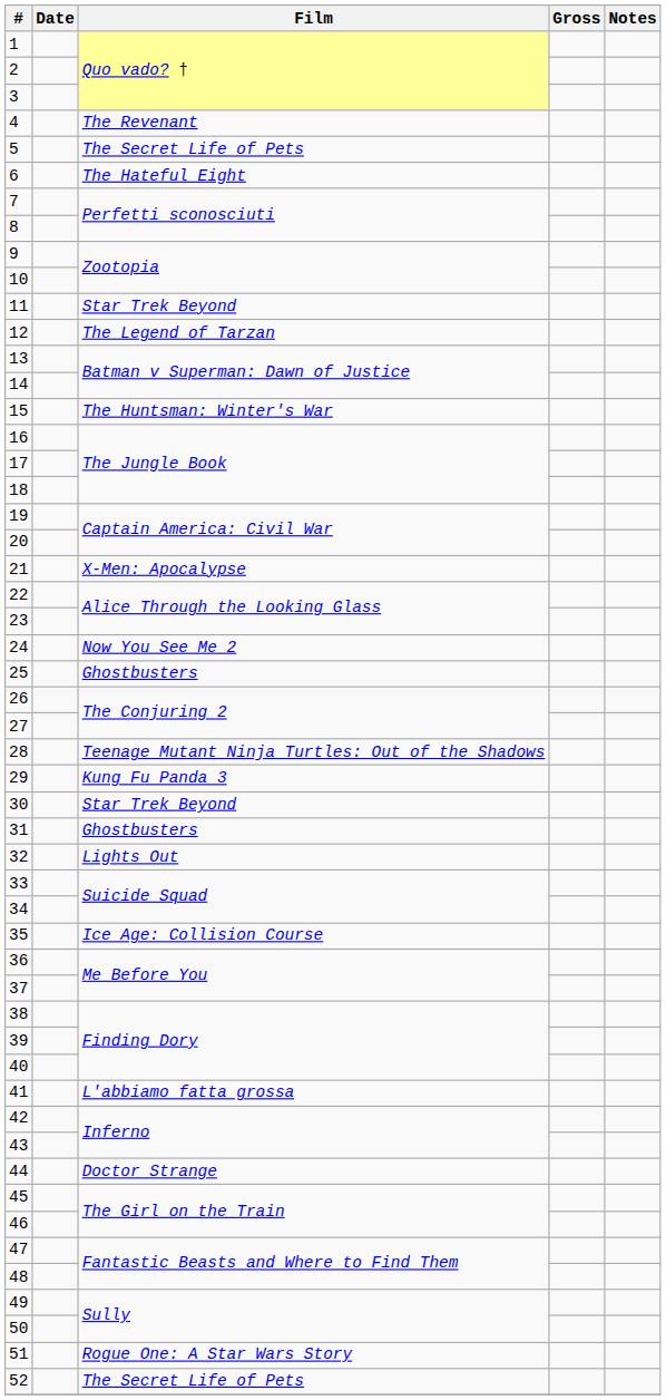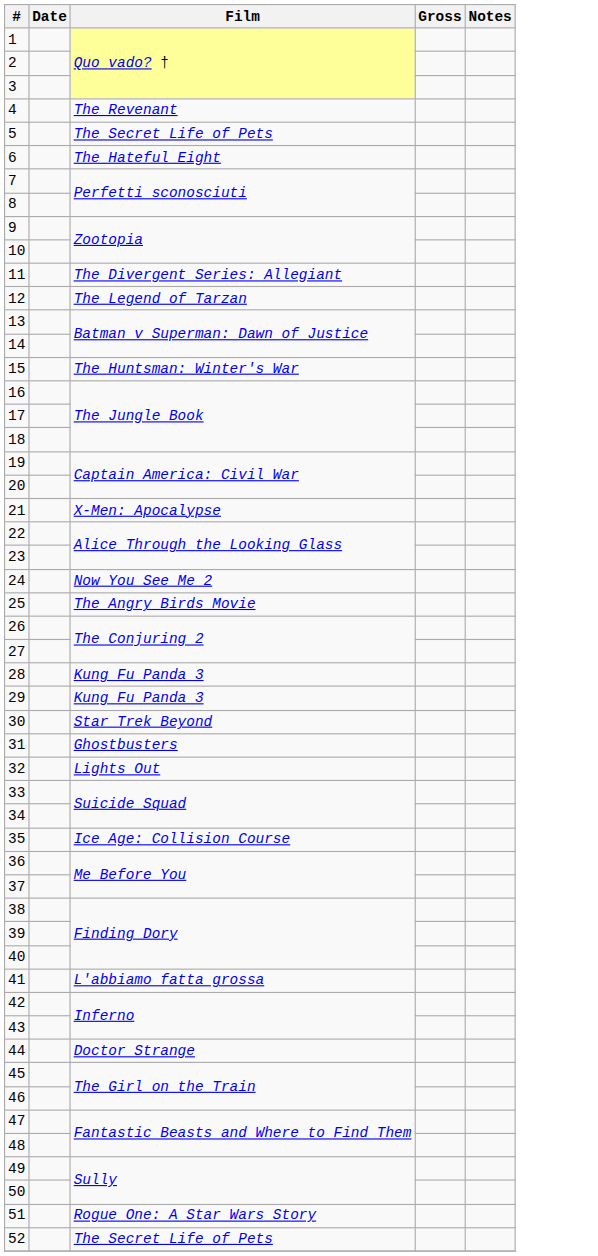11 | Film: Star Trek Beyond -> The Divergent Series: Allegiant
25 | Film: Ghostbusters -> The Angry Birds Movie
28 | Film: Teenage Mutant Ninja Turtles: Out of the Shadows -> Kung Fu Panda 3
